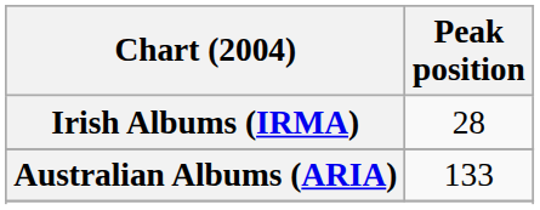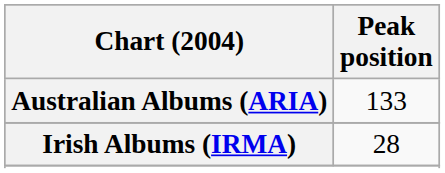rows swapped: Australian Albums (ARIA) <-> Irish Albums (IRMA)
